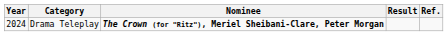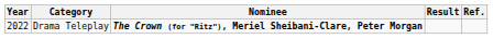Drama Teleplay | Year: 2024 -> 2022
